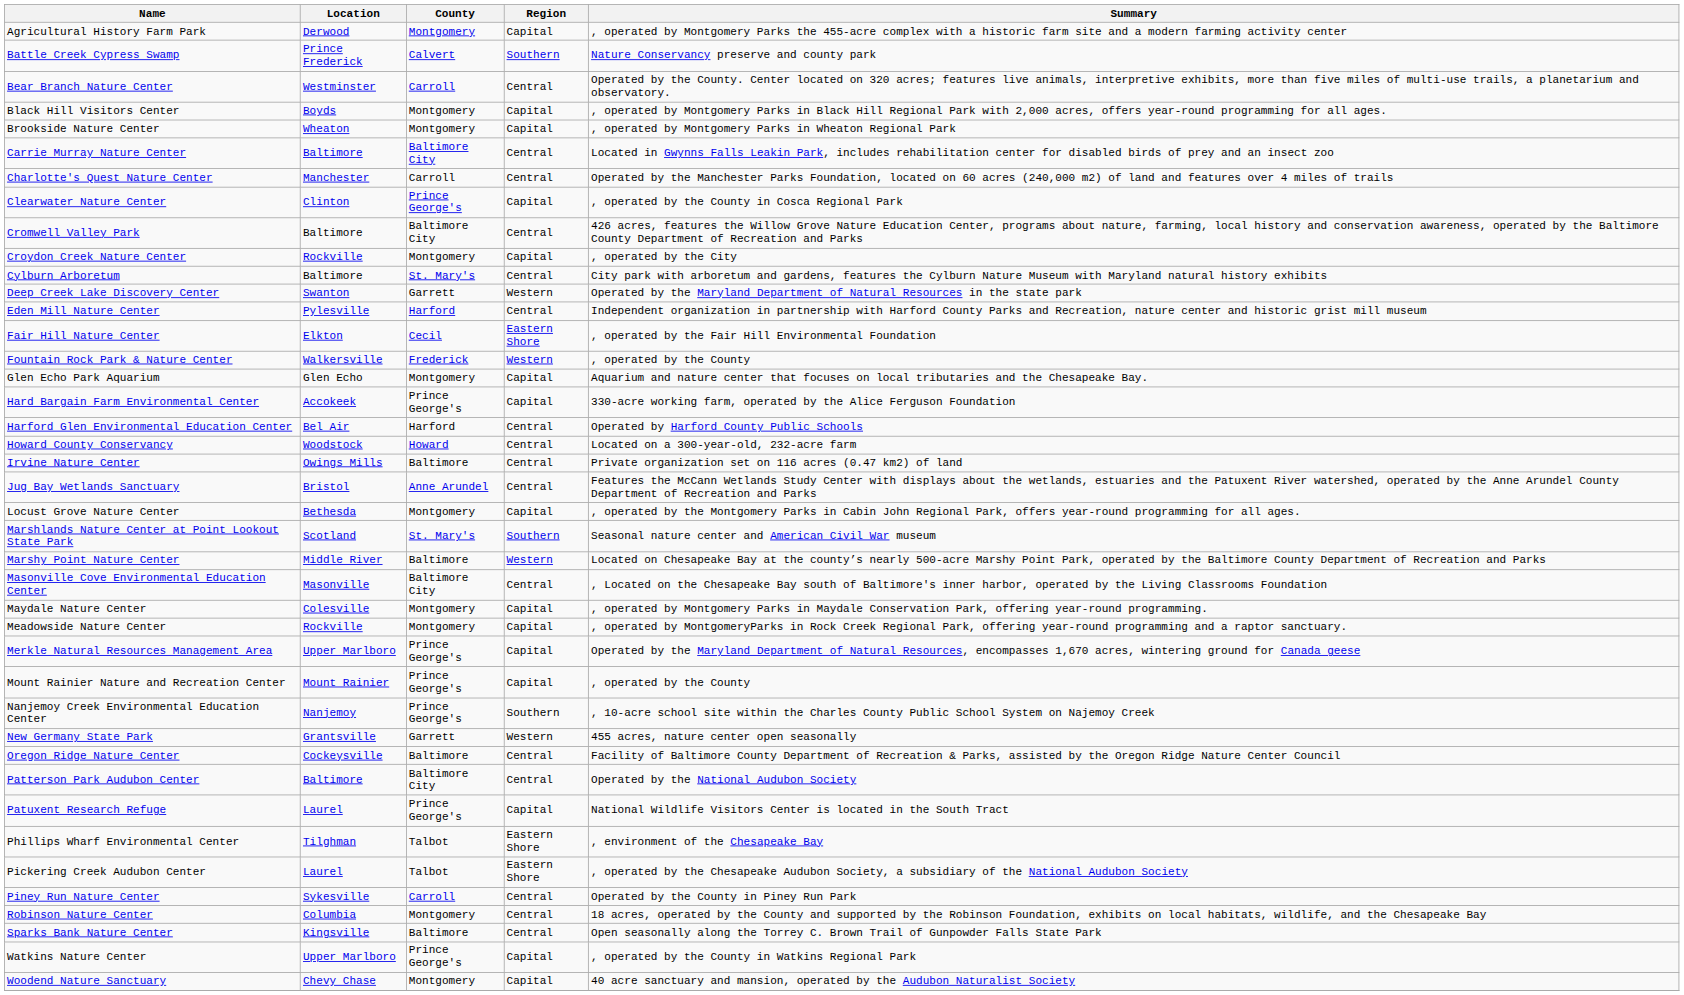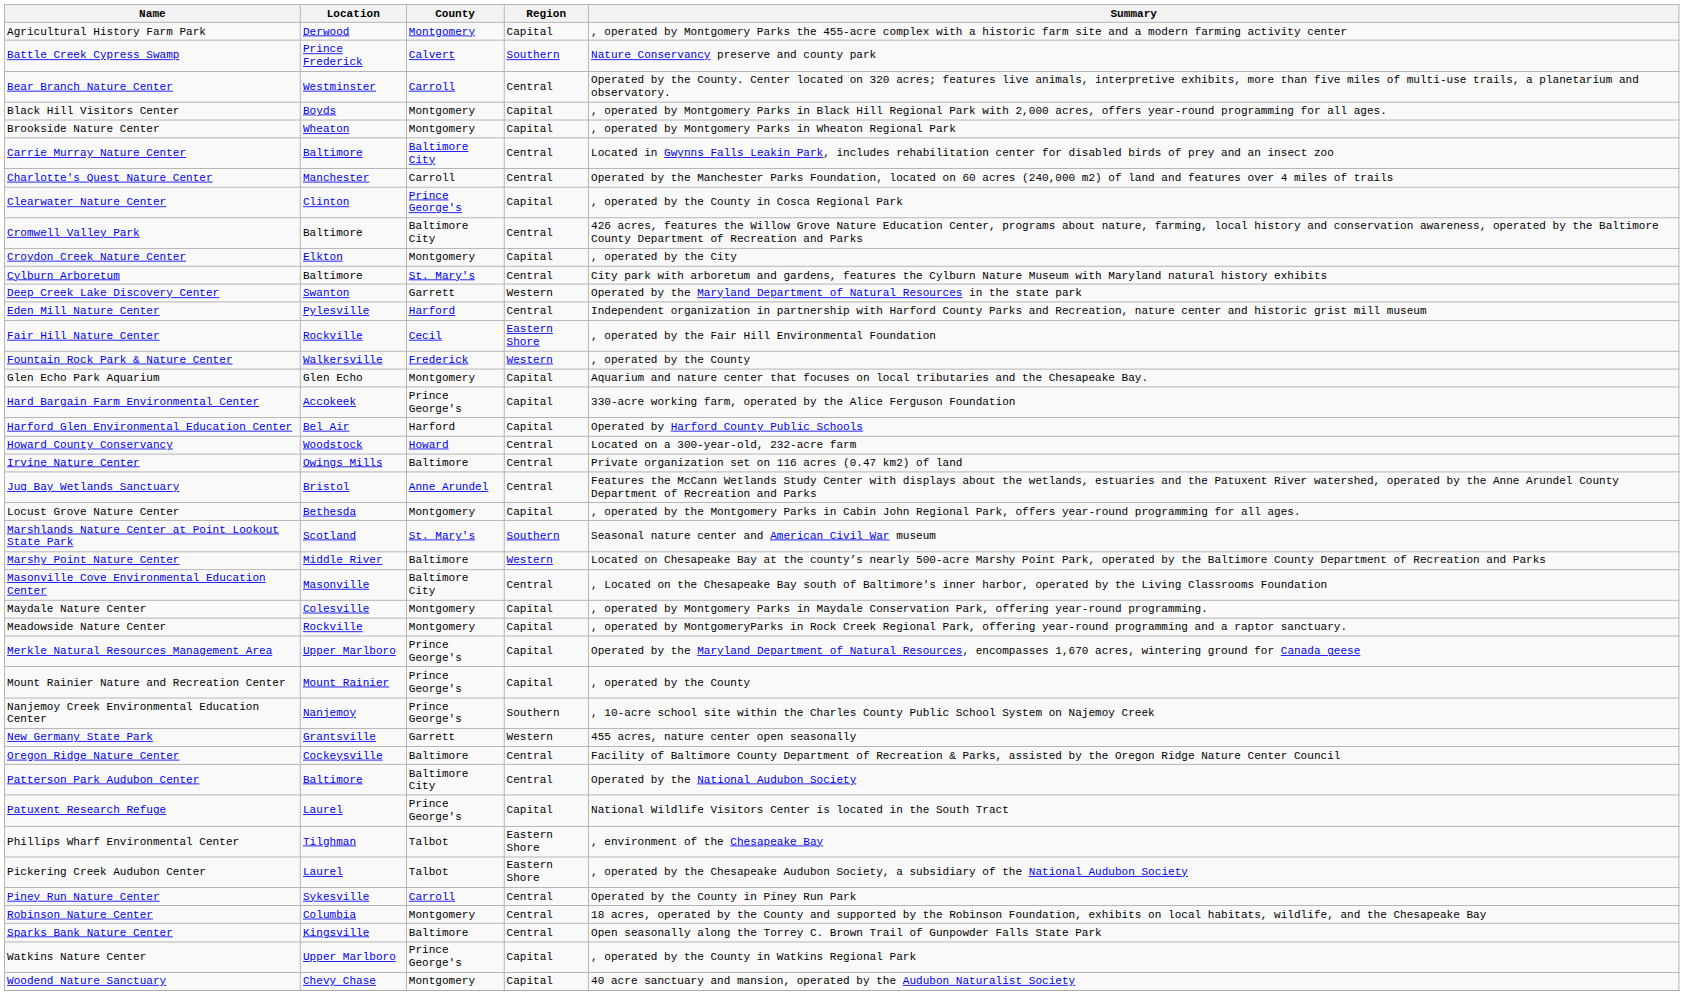Croydon Creek Nature Center | Location: Rockville -> Elkton
Fair Hill Nature Center | Location: Elkton -> Rockville
Harford Glen Environmental Education Center | Region: Central -> Capital
